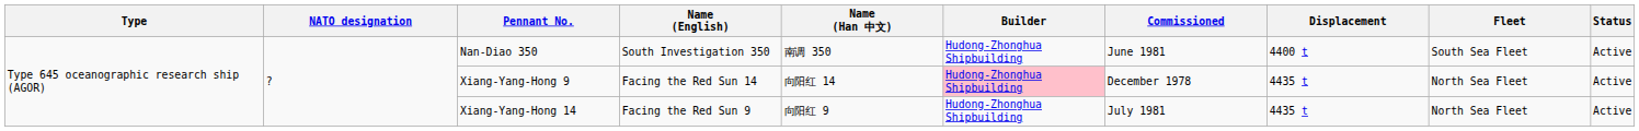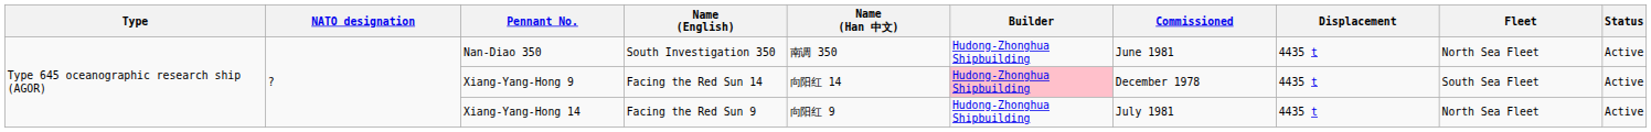Nan-Diao 350 | Displacement: 4400 t -> 4435 t
Nan-Diao 350 | Fleet: South Sea Fleet -> North Sea Fleet
Xiang-Yang-Hong 9 | Fleet: North Sea Fleet -> South Sea Fleet
